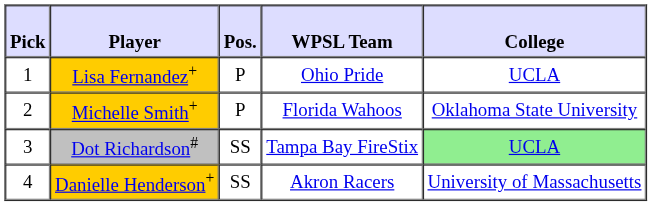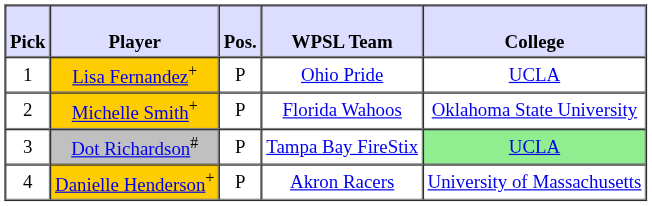Dot Richardson# | Pos.: SS -> P
Danielle Henderson+ | Pos.: SS -> P
